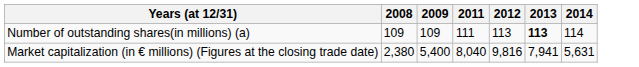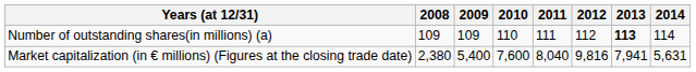+ column: 2010 | 110 | 7,600
Number of outstanding shares(in millions) (a) | 2012: 113 -> 112
